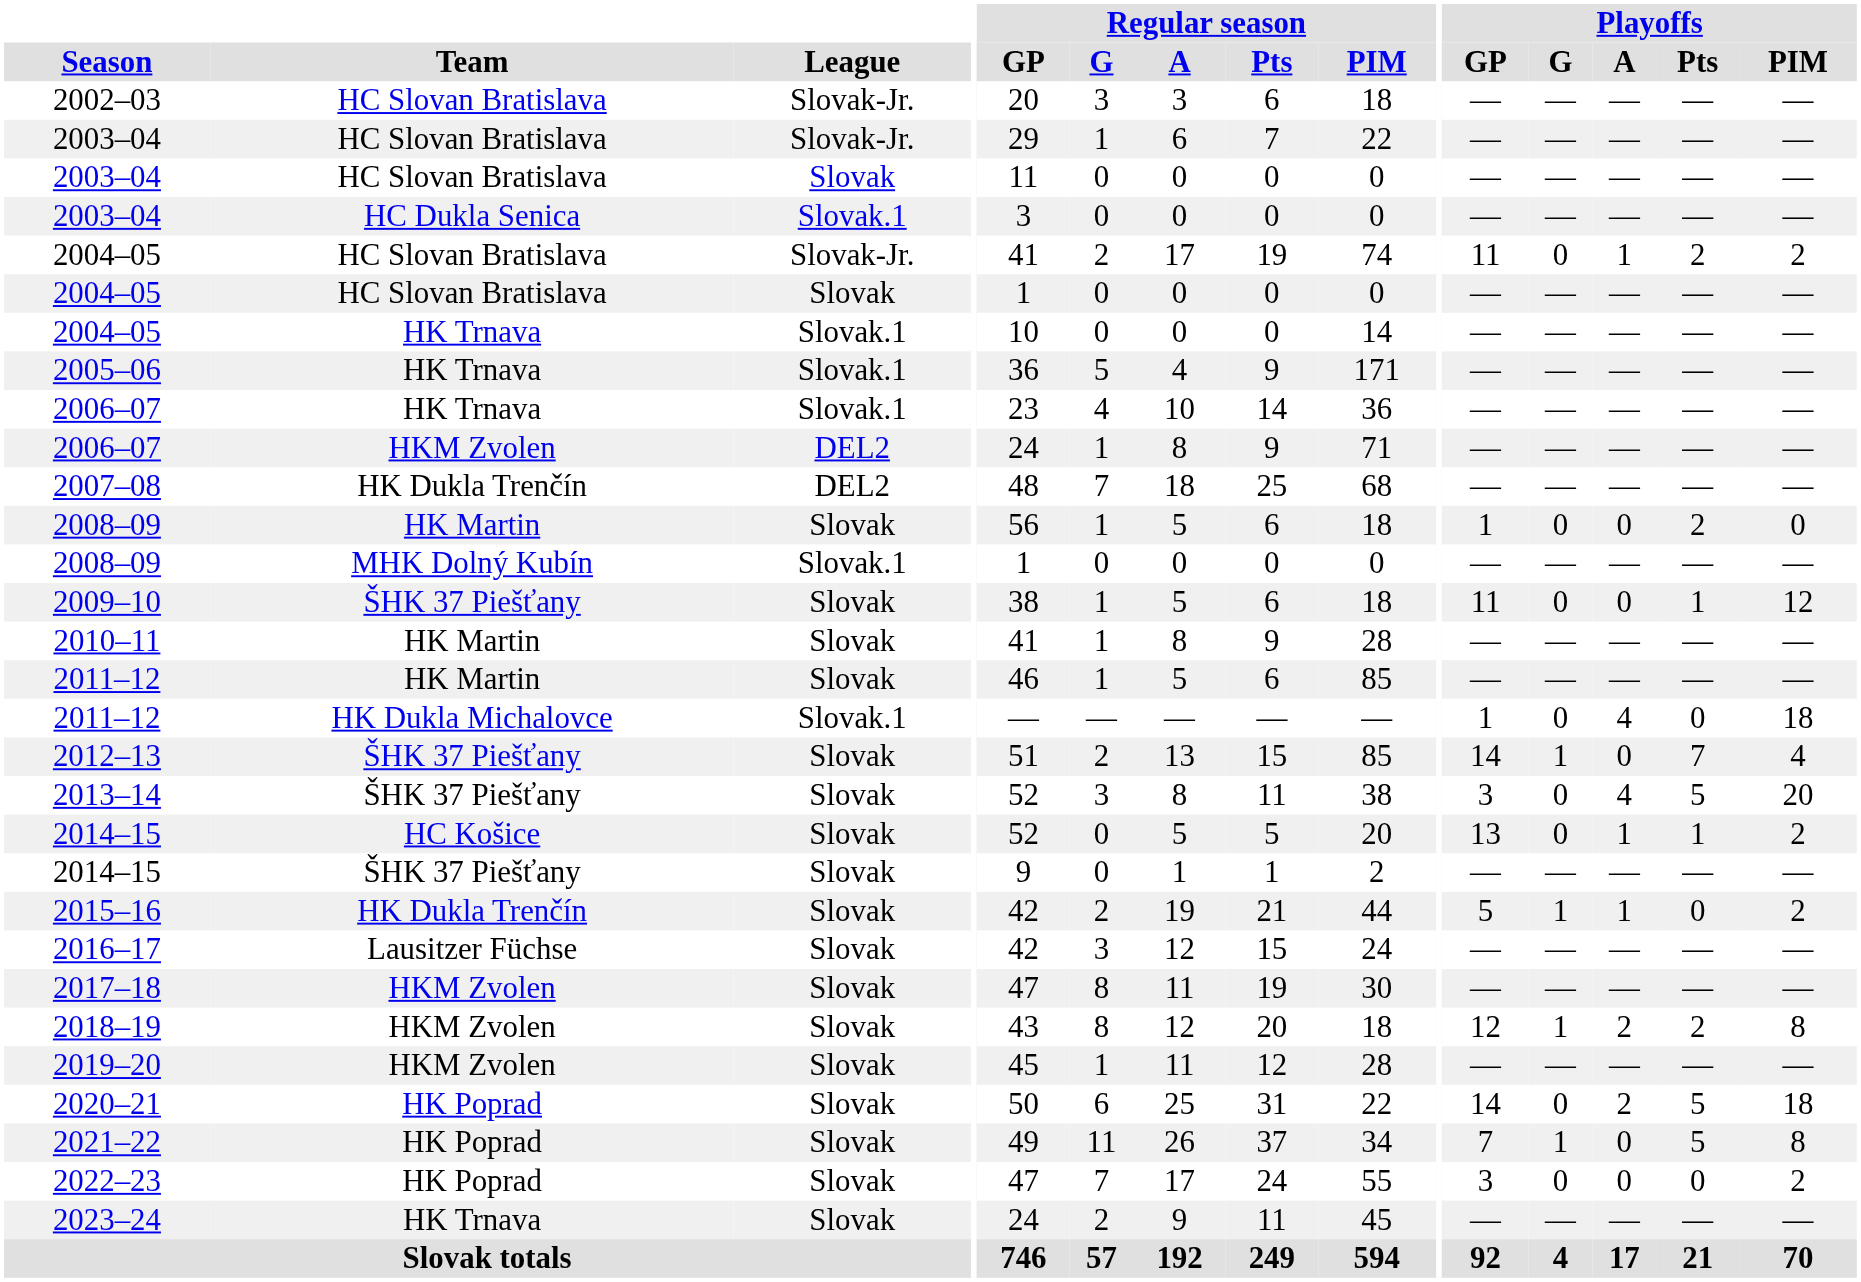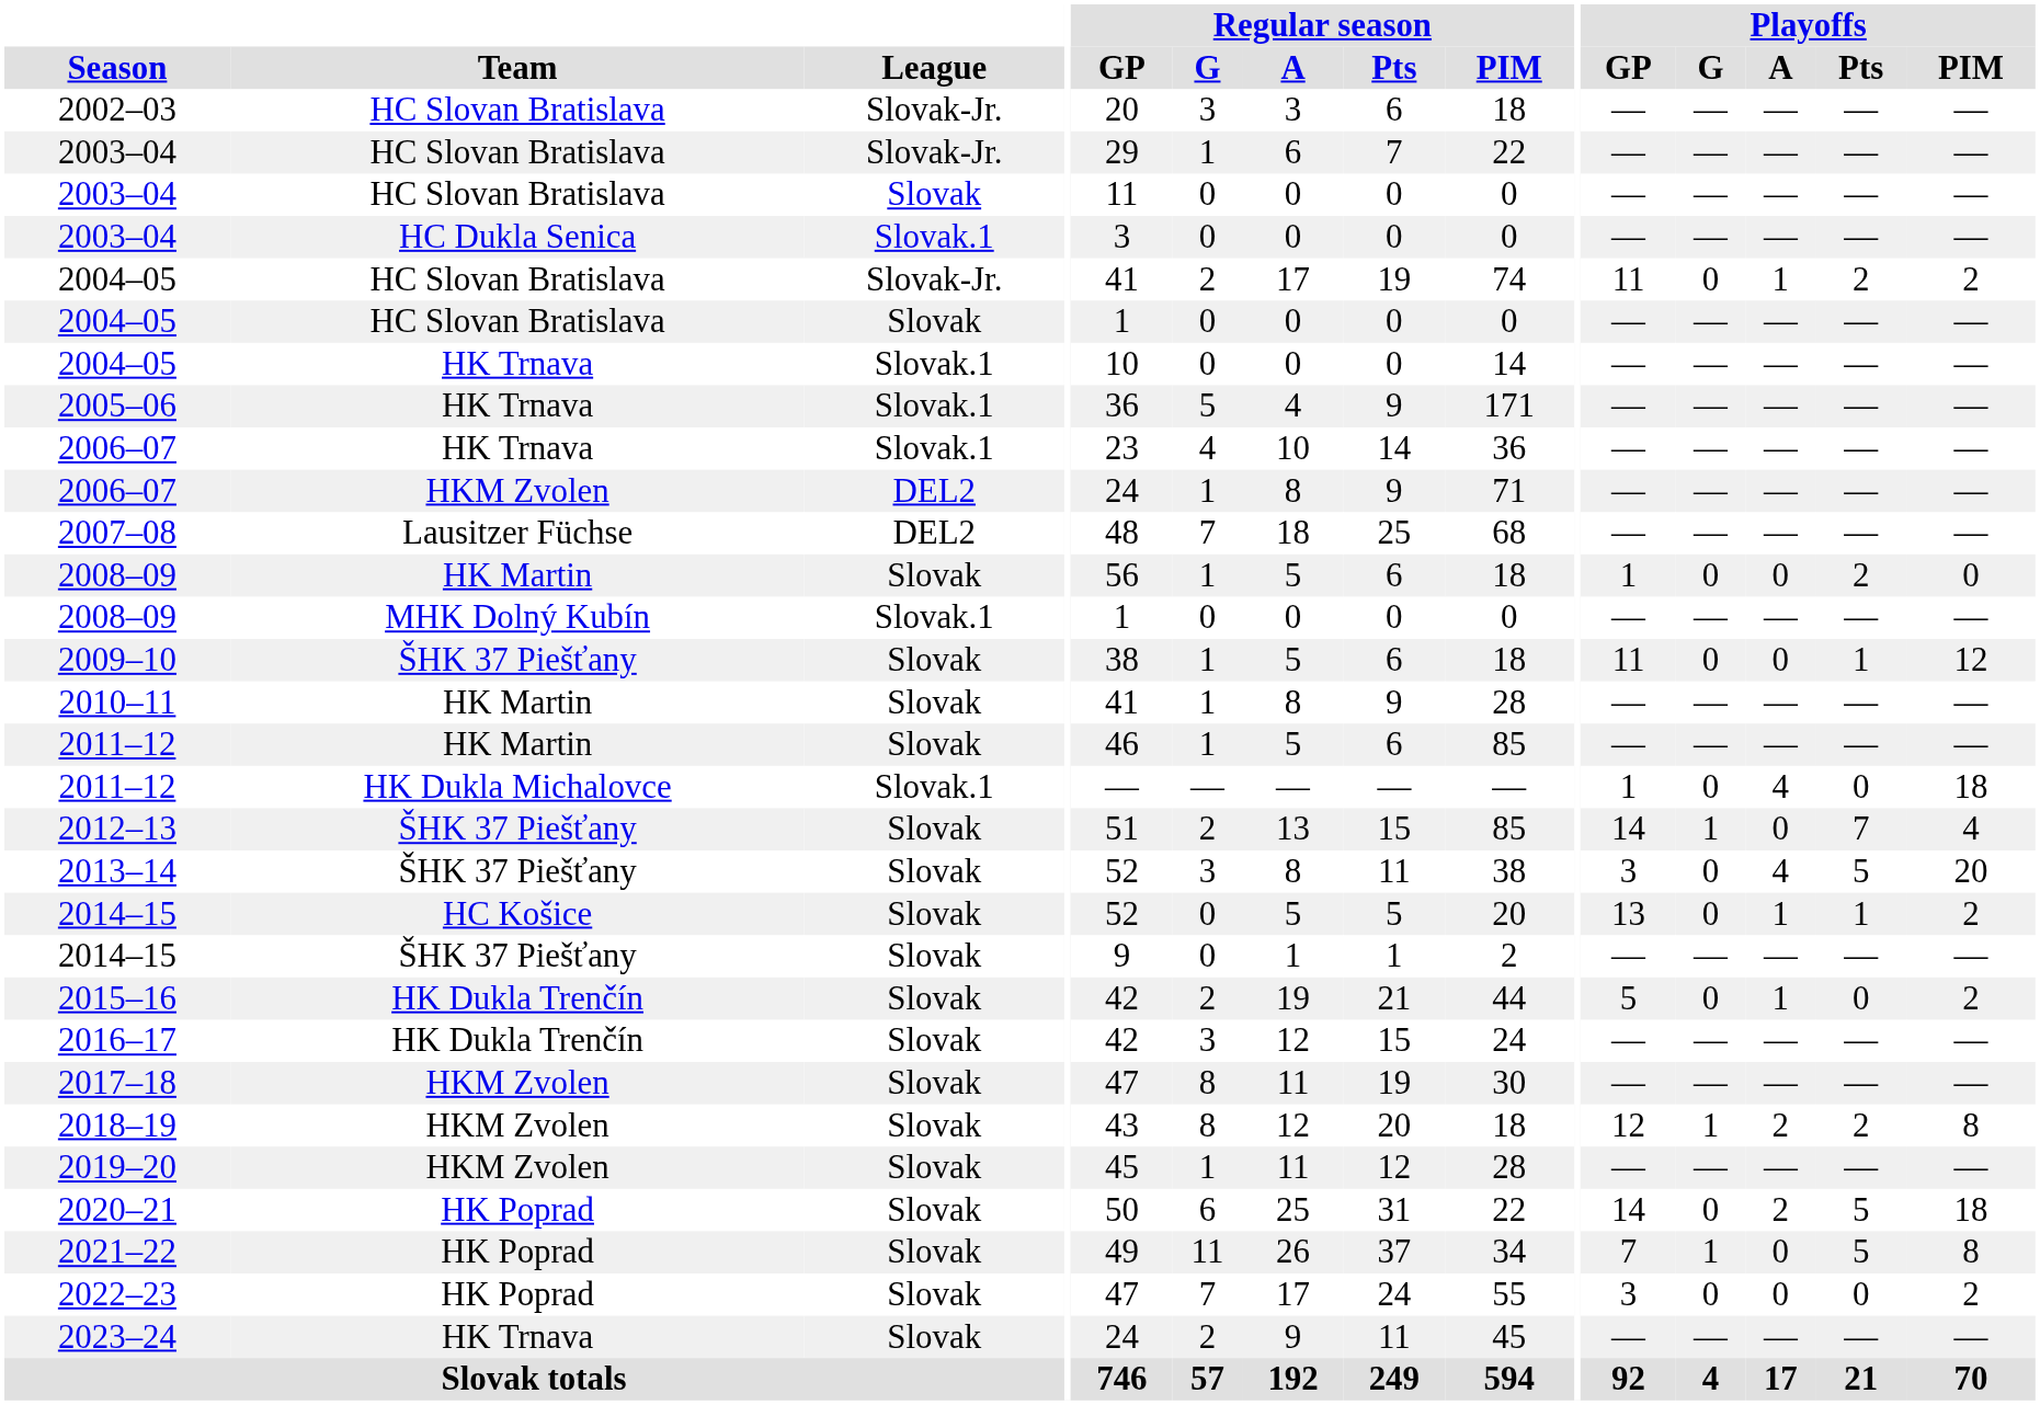2007–08 | Team: HK Dukla Trenčín -> Lausitzer Füchse
2015–16 | Playoffs / G: 1 -> 0
2016–17 | Team: Lausitzer Füchse -> HK Dukla Trenčín
